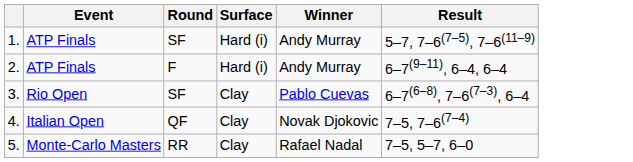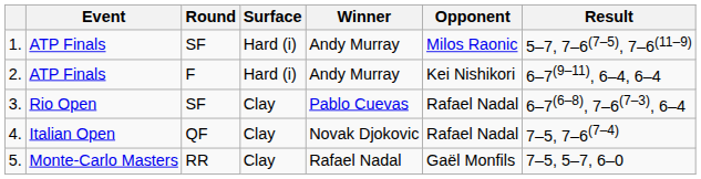+ column: Opponent | Milos Raonic | Kei Nishikori | Rafael Nadal | Rafael Nadal | Gaël Monfils
